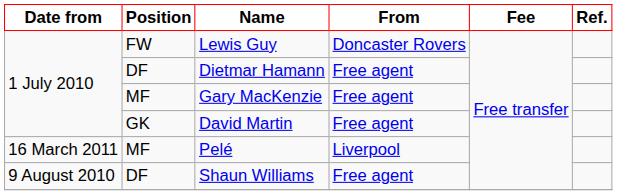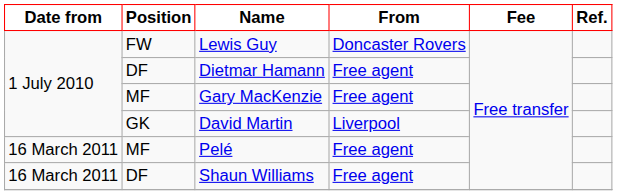David Martin | From: Free agent -> Liverpool
Pelé | From: Liverpool -> Free agent
Shaun Williams | Date from: 9 August 2010 -> 16 March 2011
